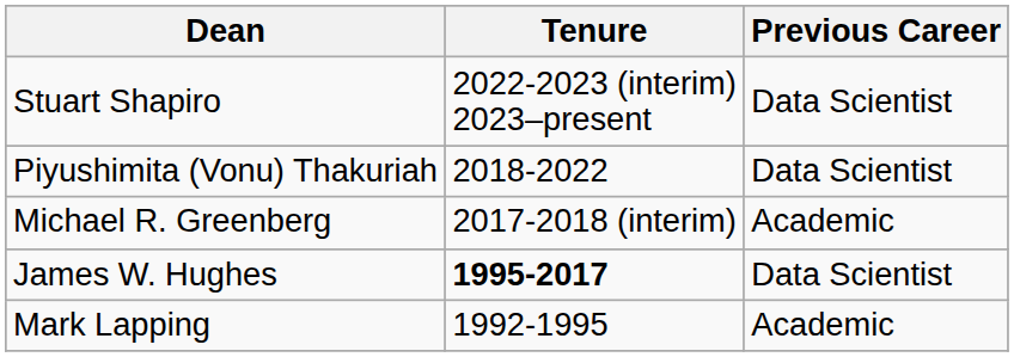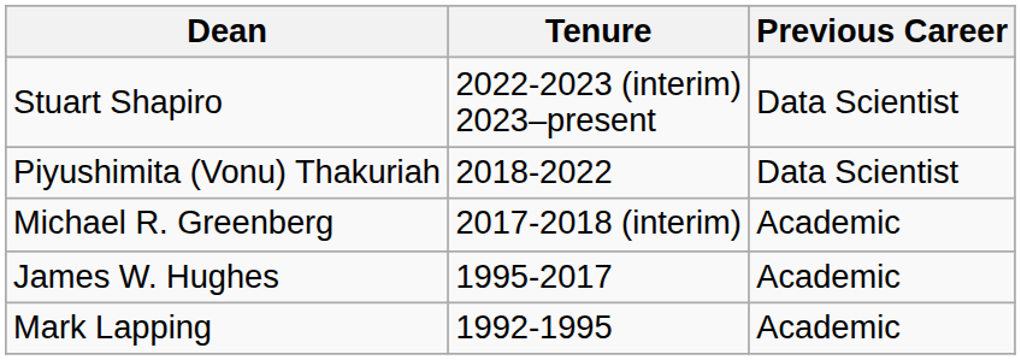James W. Hughes | Tenure: bold -> normal
James W. Hughes | Previous Career: Data Scientist -> Academic
